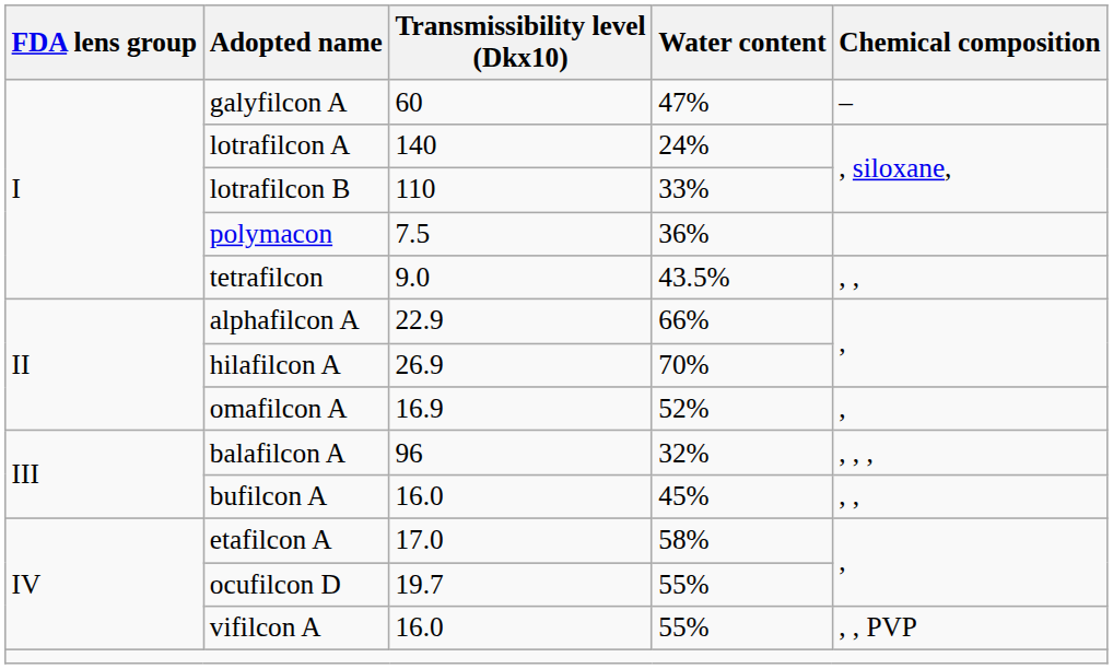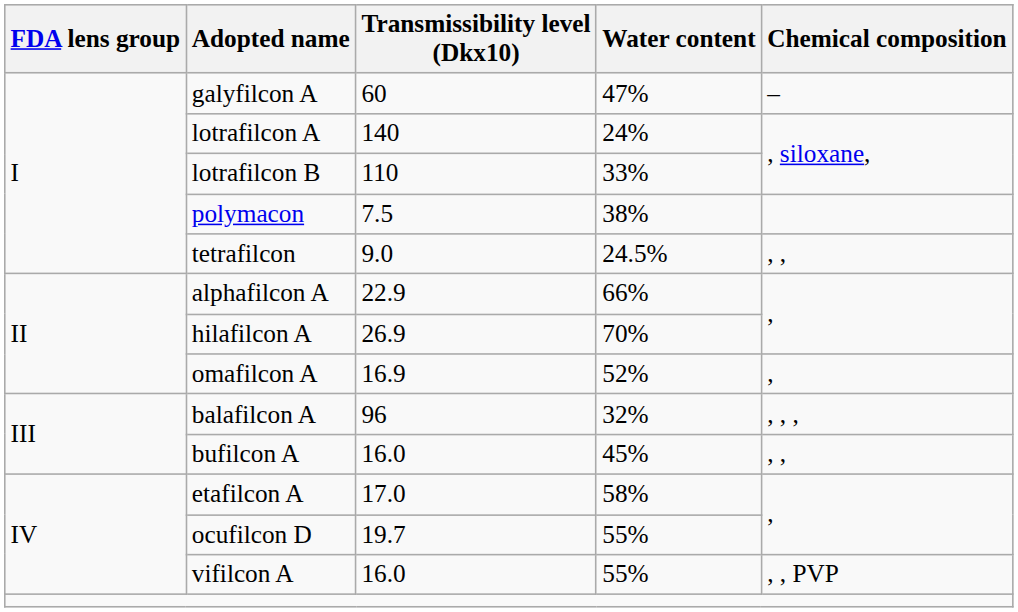polymacon | Water content: 36% -> 38%
tetrafilcon | Water content: 43.5% -> 24.5%
